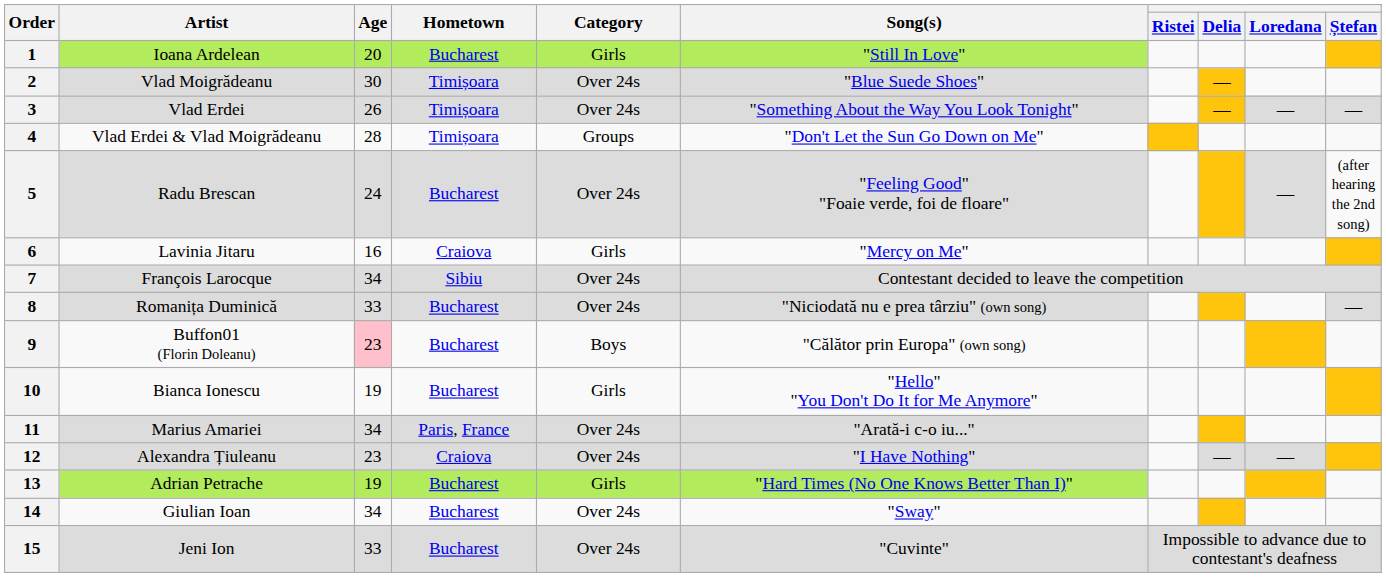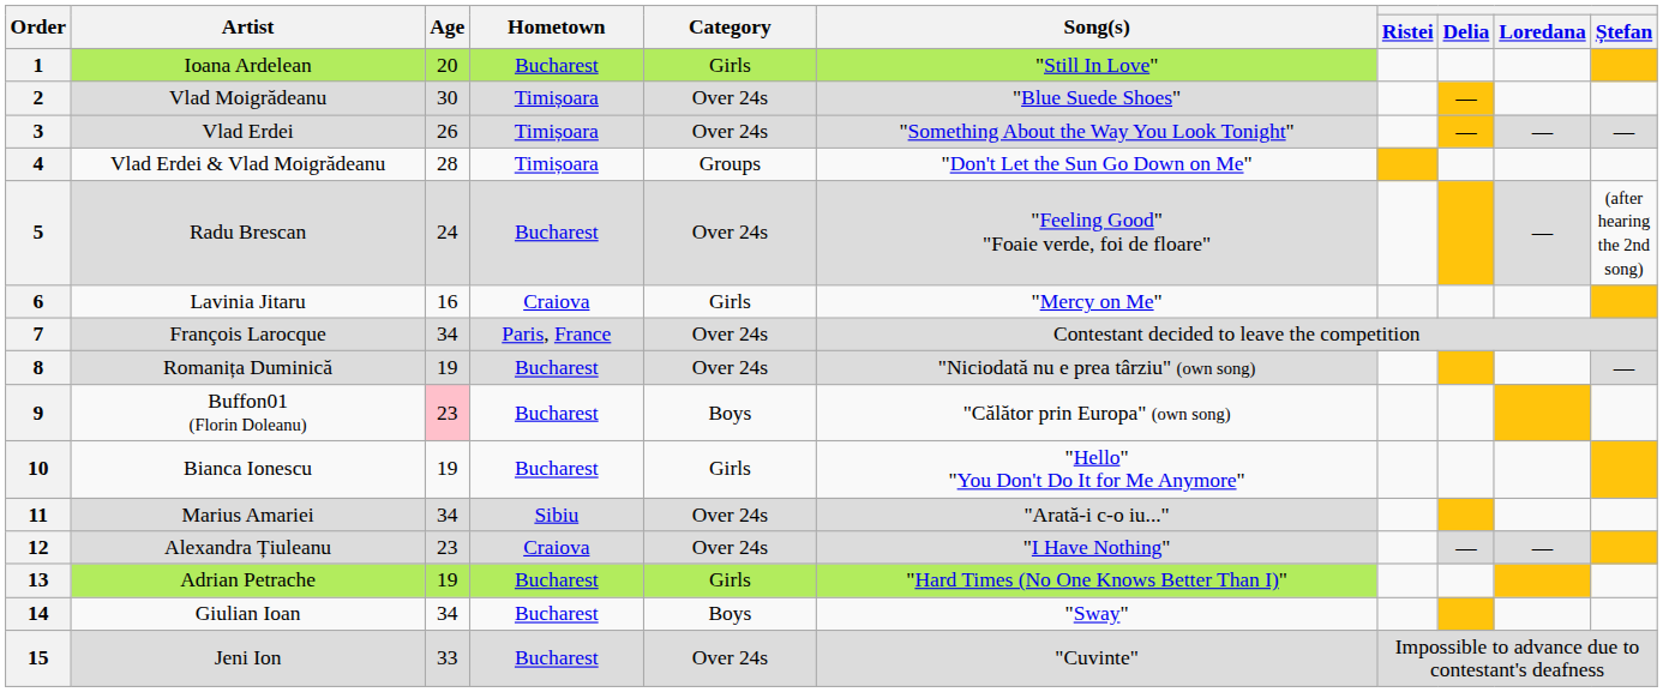7 | Hometown: Sibiu -> Paris, France
8 | Age: 33 -> 19
11 | Hometown: Paris, France -> Sibiu
14 | Category: Over 24s -> Boys
